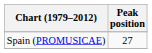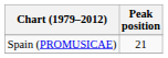Spain (PROMUSICAE) | Peak position: 27 -> 21
